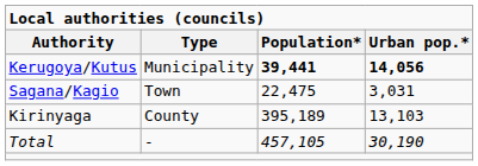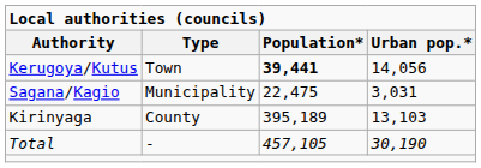Kerugoya/Kutus | Type: Municipality -> Town
Kerugoya/Kutus | Urban pop.*: bold -> normal
Sagana/Kagio | Type: Town -> Municipality
